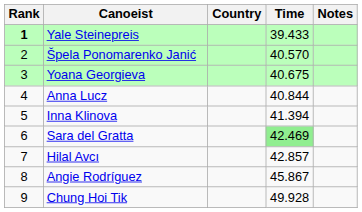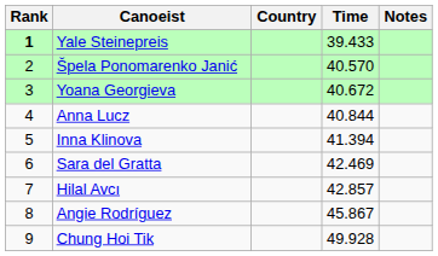Yoana Georgieva | Time: 40.675 -> 40.672
Sara del Gratta | Time: lightgreen background -> no background
